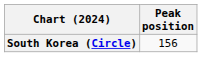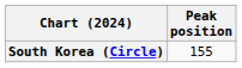South Korea (Circle) | Peak position: 156 -> 155
